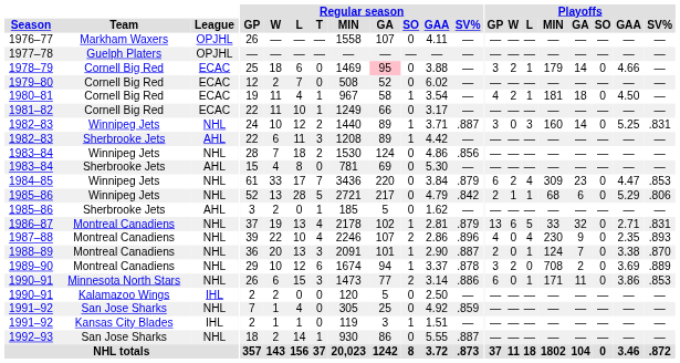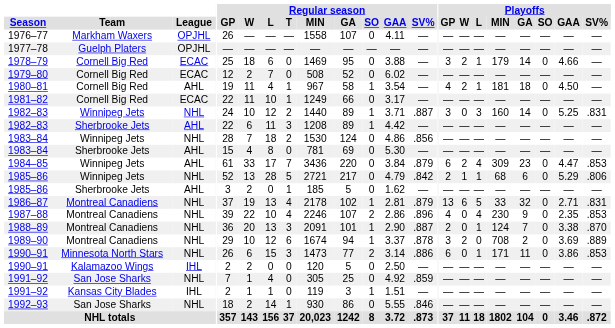1978–79 | Regular season / GA: pink background -> no background
1980–81 | League: ECAC -> AHL
1984–85 | League: NHL -> AHL
1987–88 | Playoffs / SV%: .893 -> .853
1992–93 | Regular season / SV%: .887 -> .846
